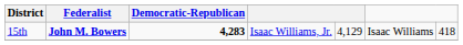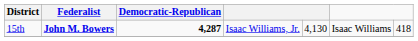15th | Democratic-Republican: 4,283 -> 4,287
15th | column 5: 4,129 -> 4,130
